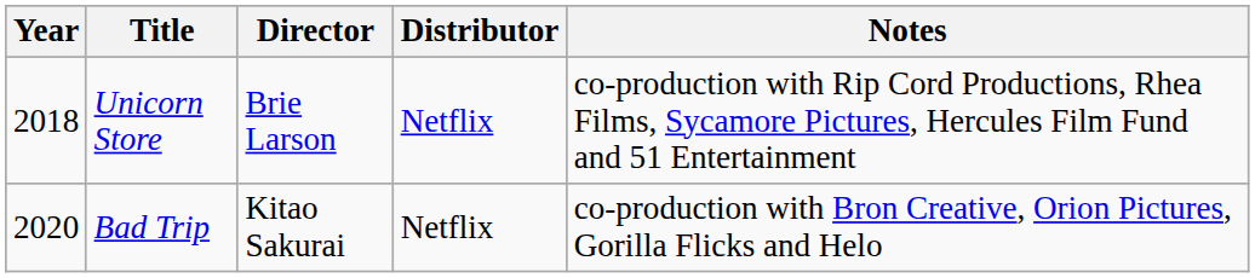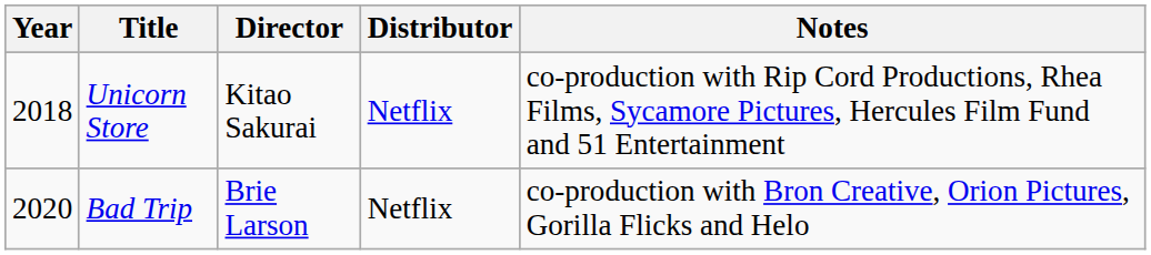Unicorn Store | Director: Brie Larson -> Kitao Sakurai
Bad Trip | Director: Kitao Sakurai -> Brie Larson
